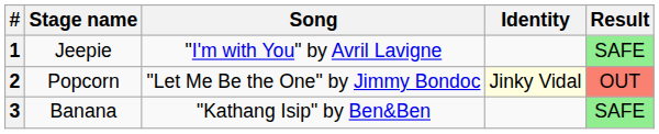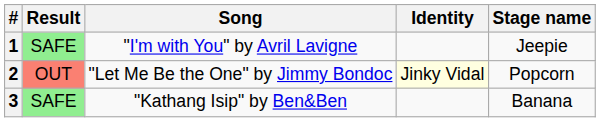columns swapped: Stage name <-> Result
